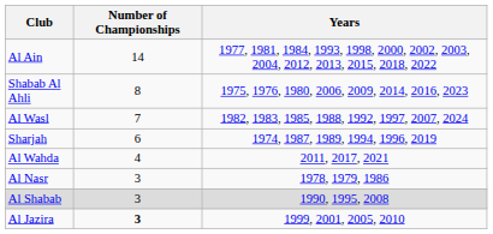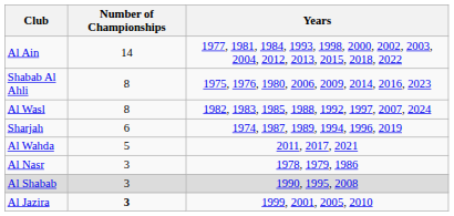Al Wasl | Number of Championships: 7 -> 8
Al Wahda | Number of Championships: 4 -> 5
